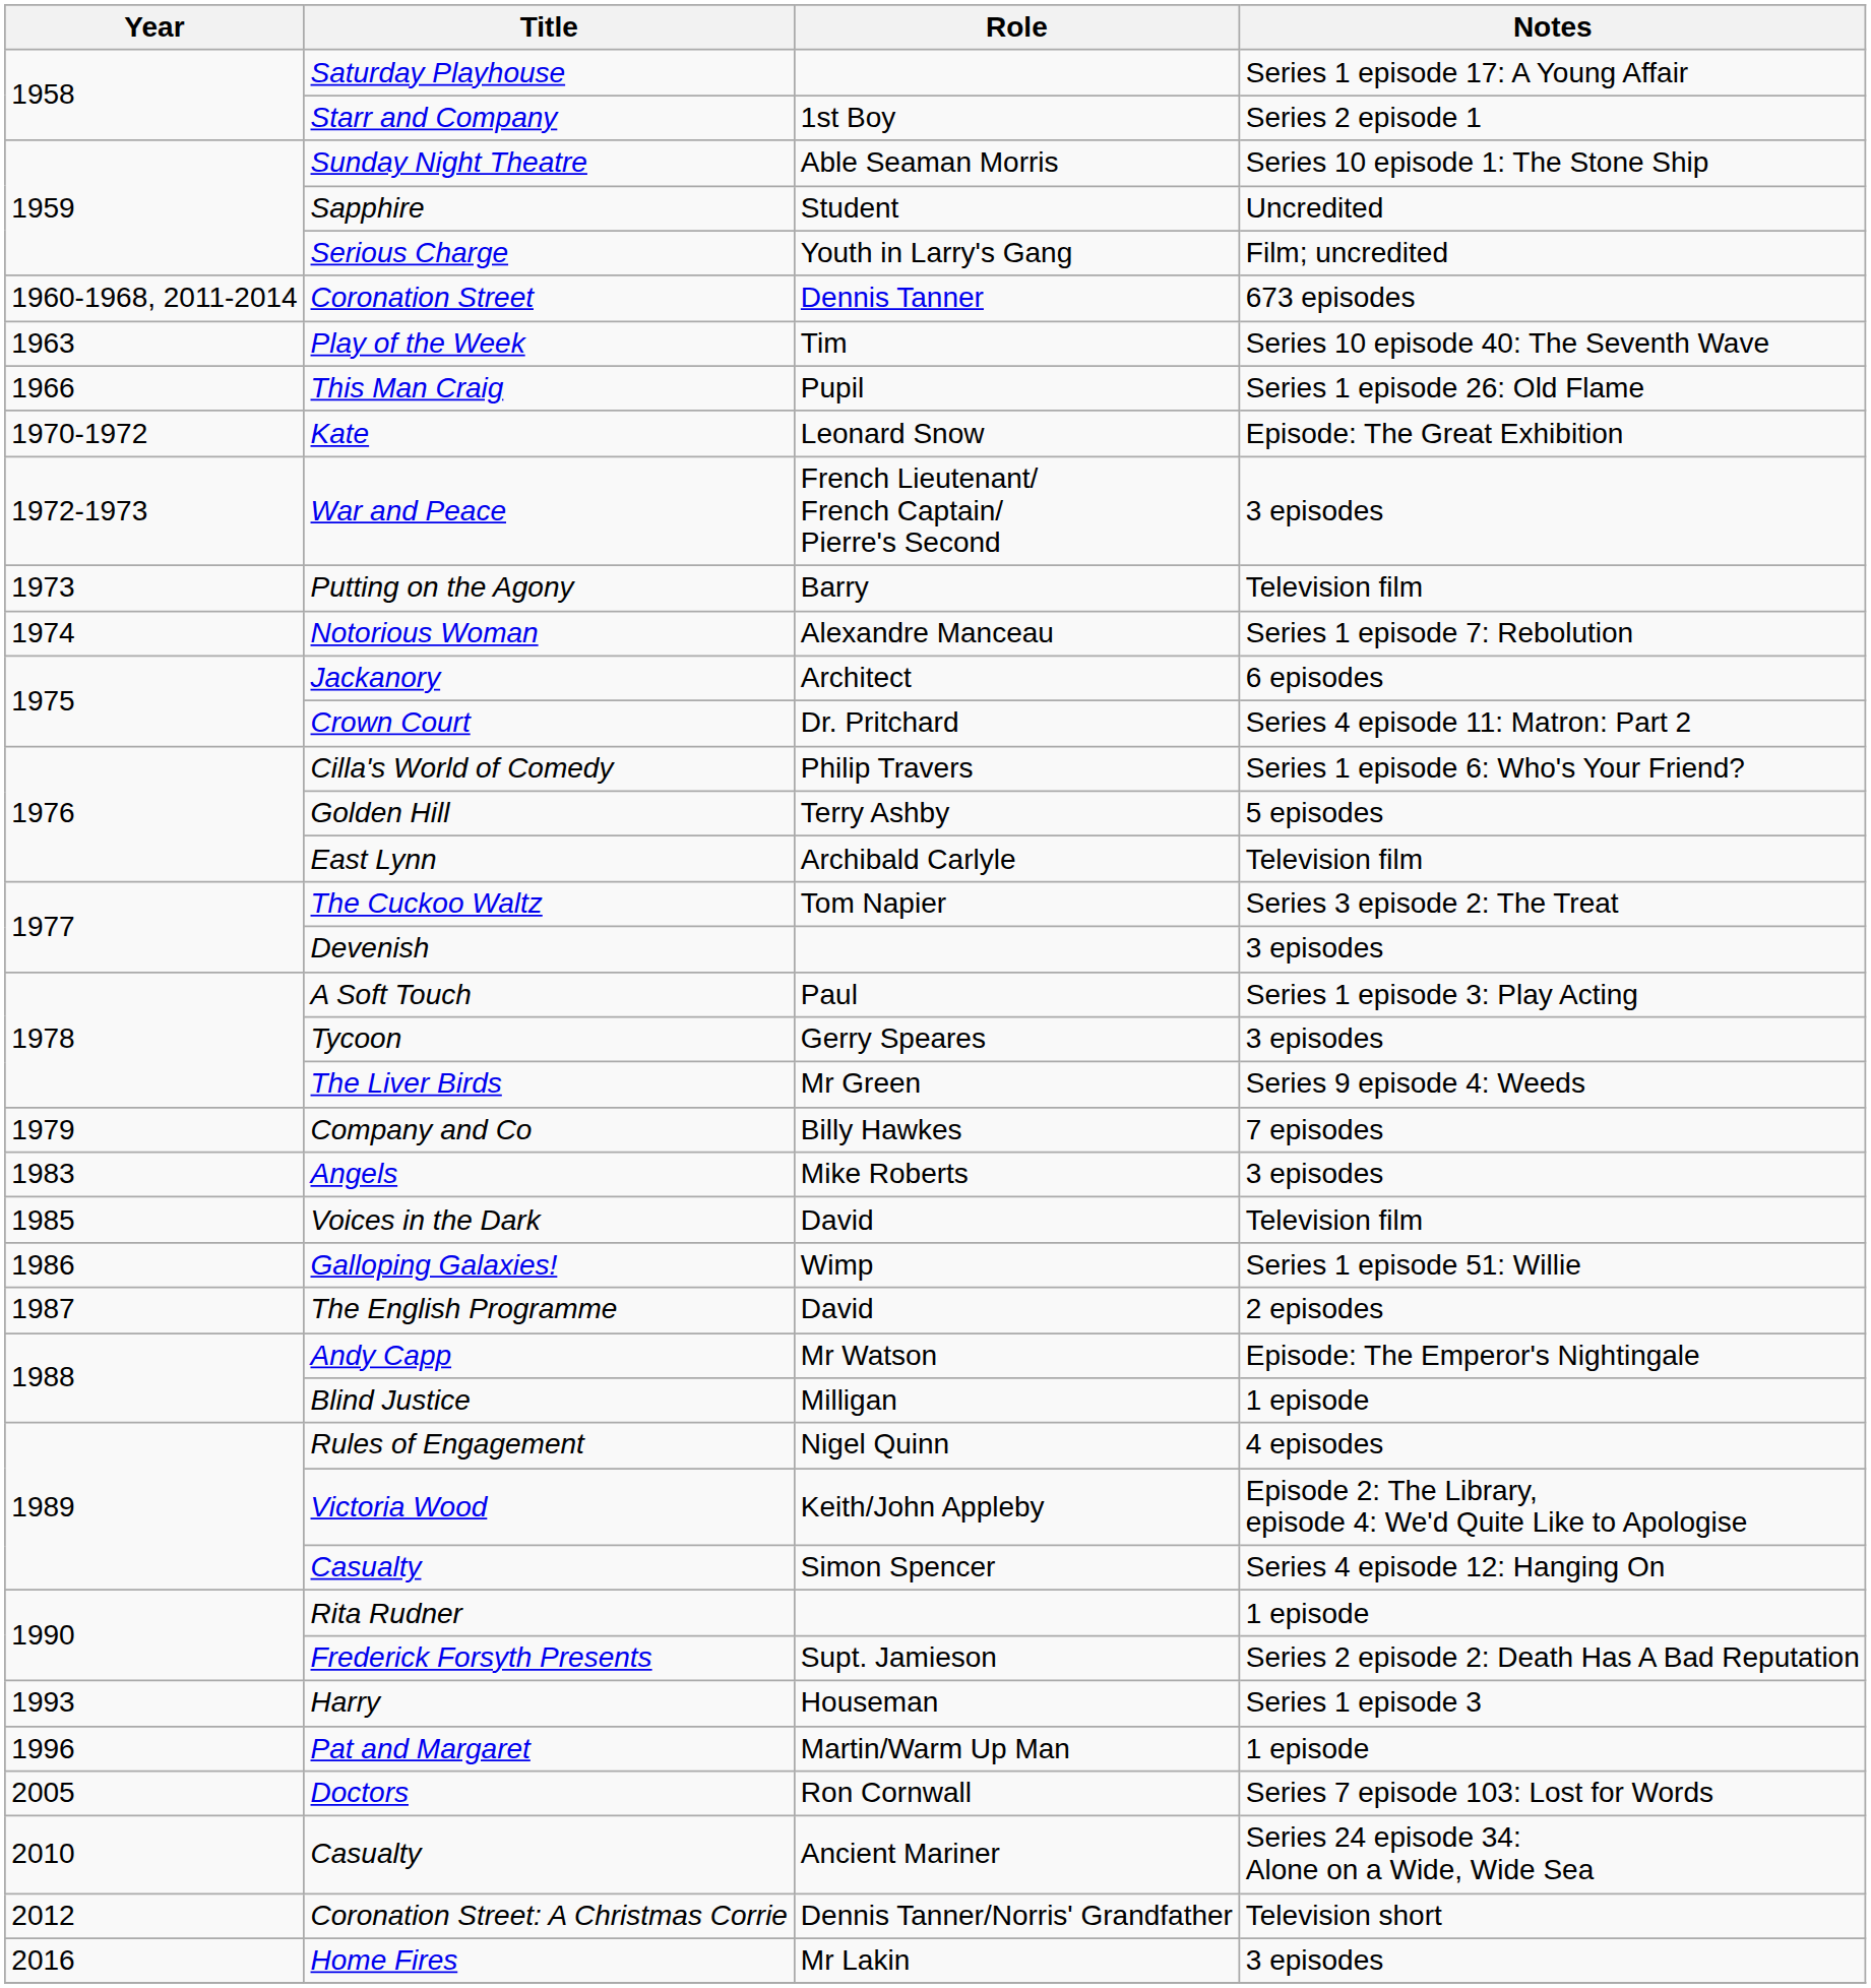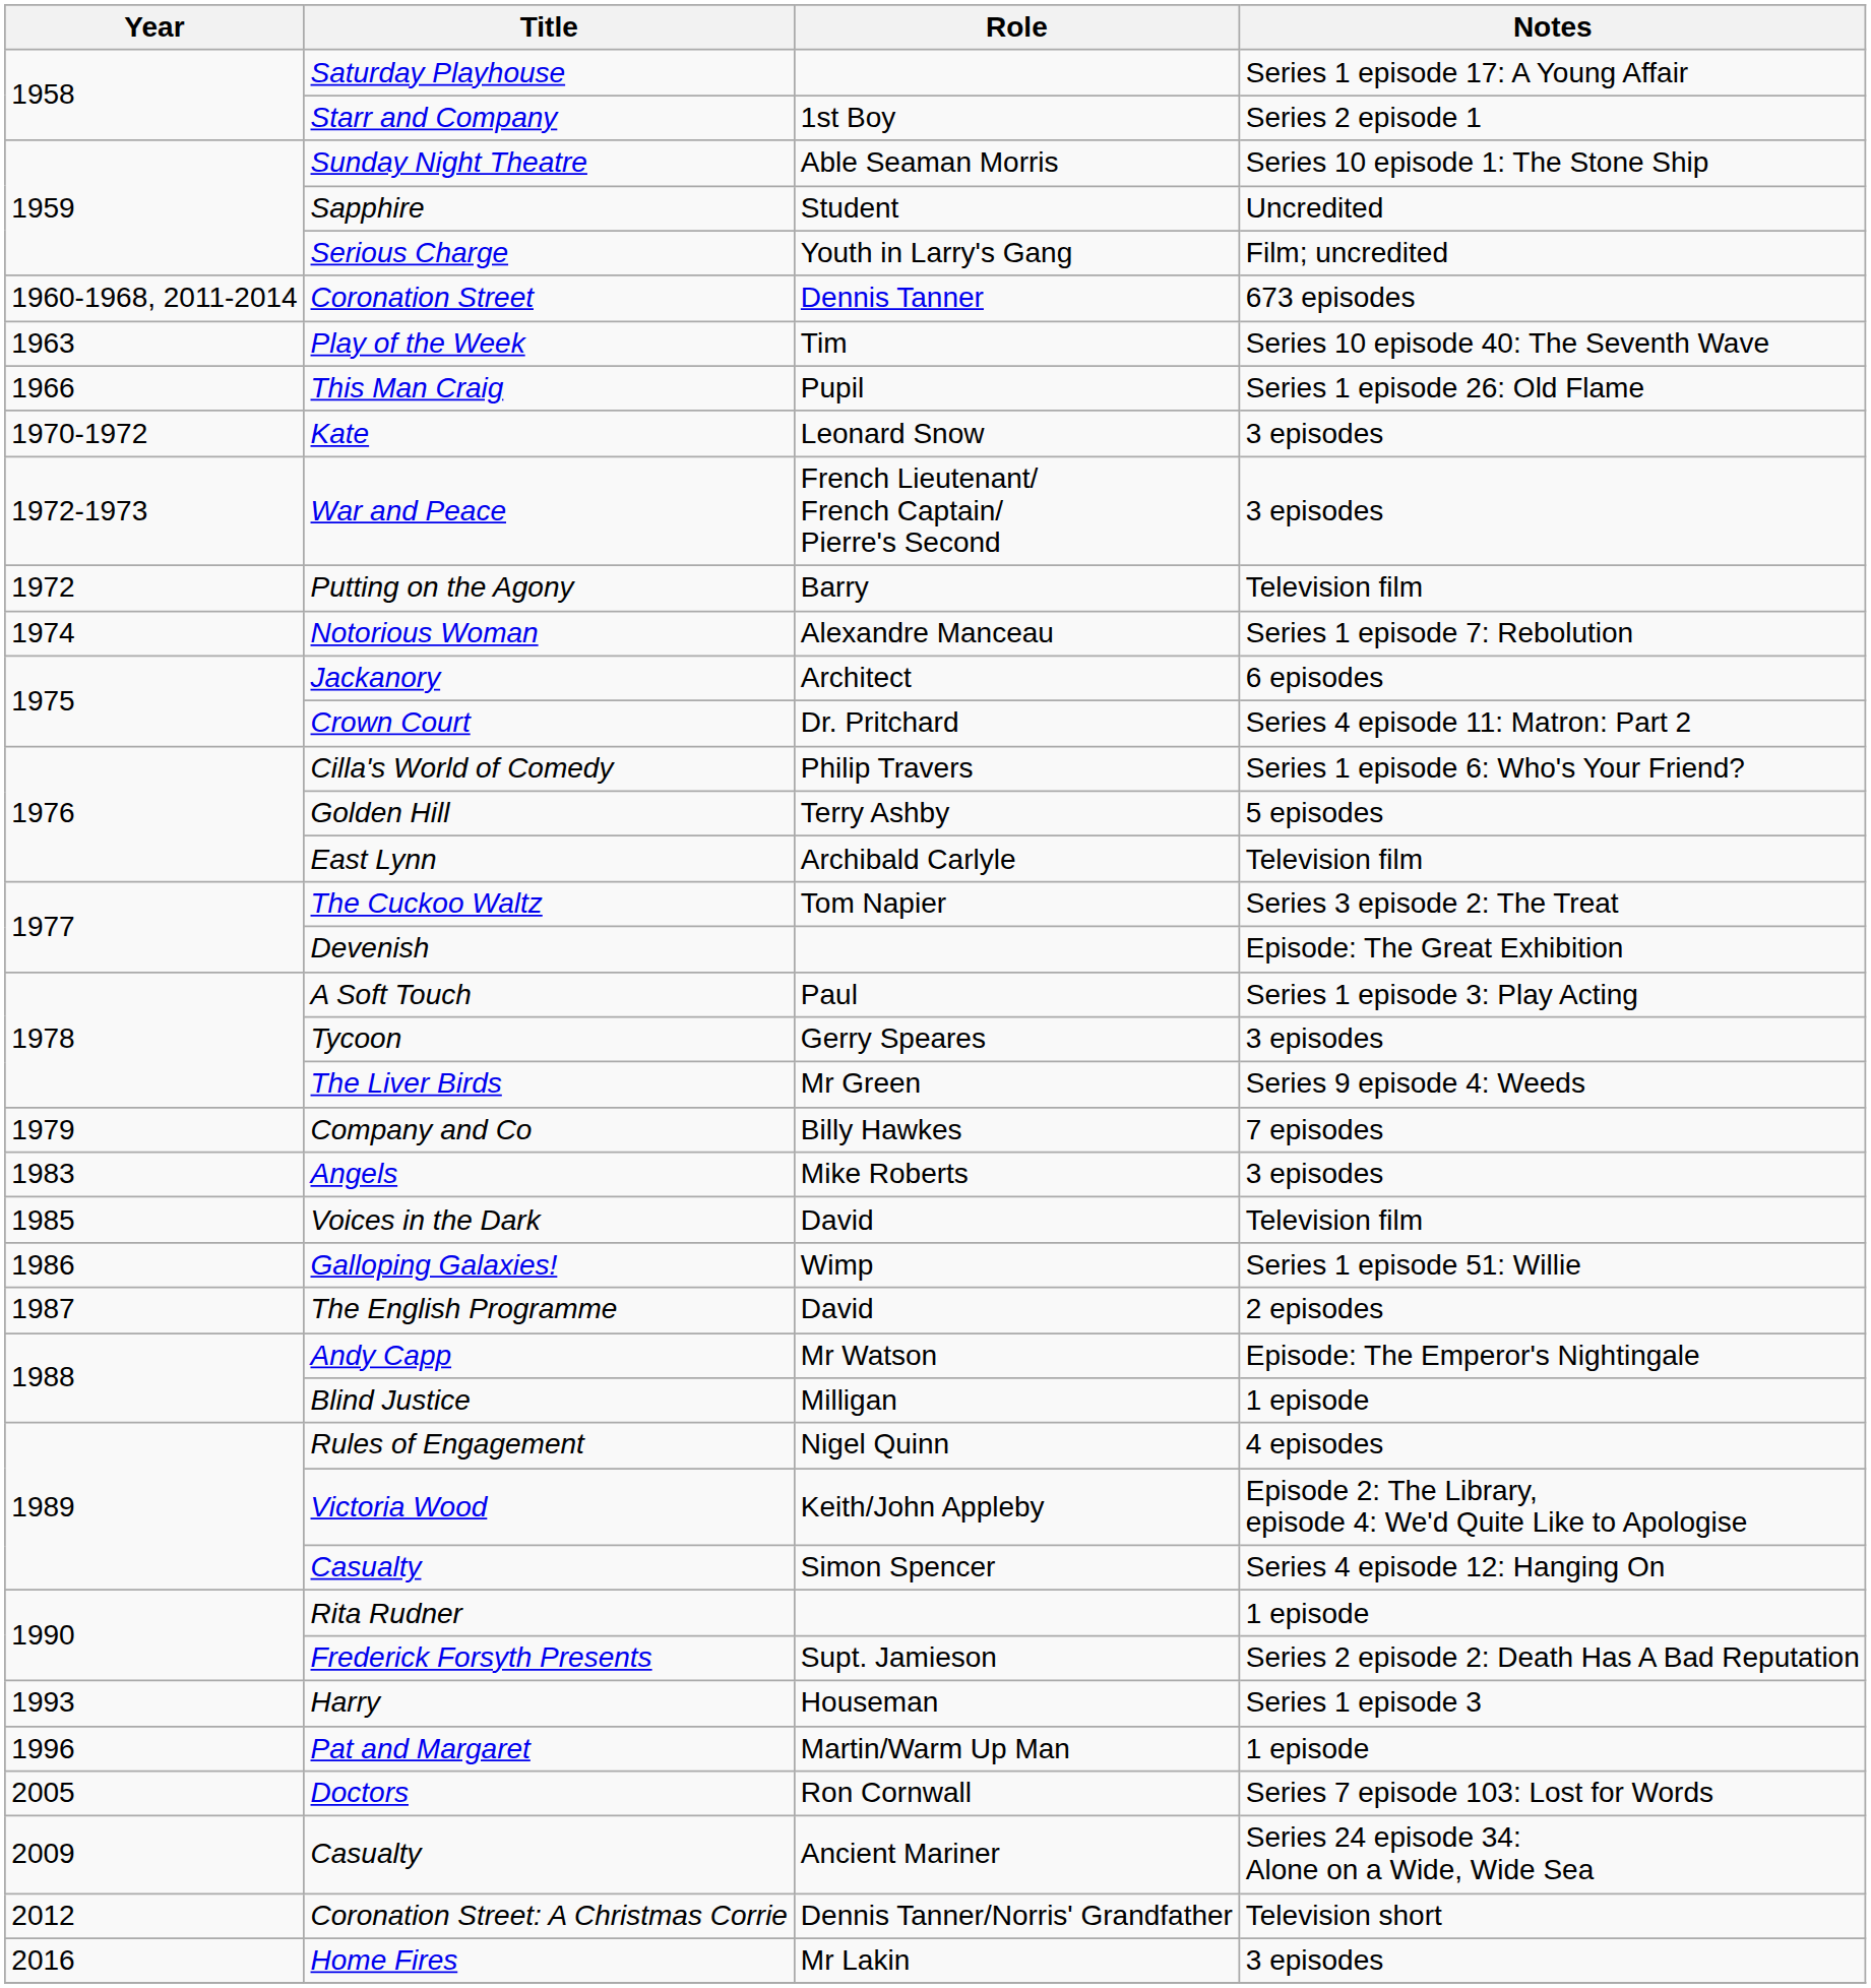Kate | Notes: Episode: The Great Exhibition -> 3 episodes
Putting on the Agony | Year: 1973 -> 1972
Devenish | Notes: 3 episodes -> Episode: The Great Exhibition
Casualty / Ancient Mariner | Year: 2010 -> 2009
